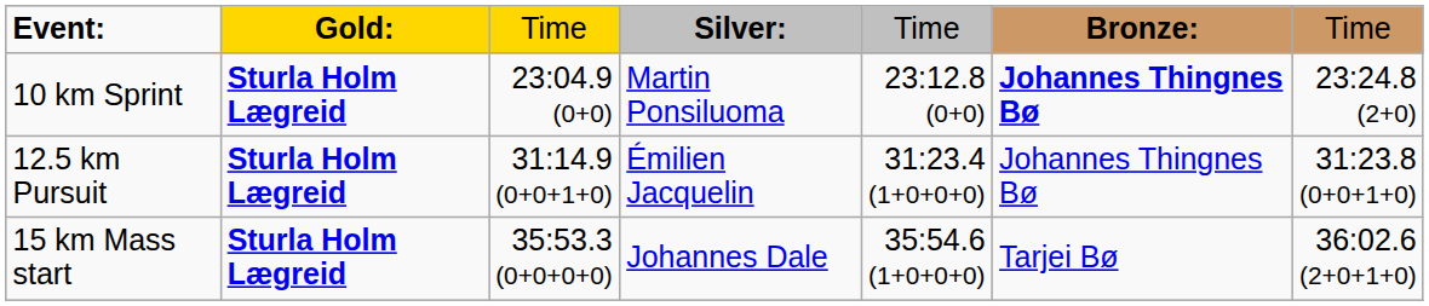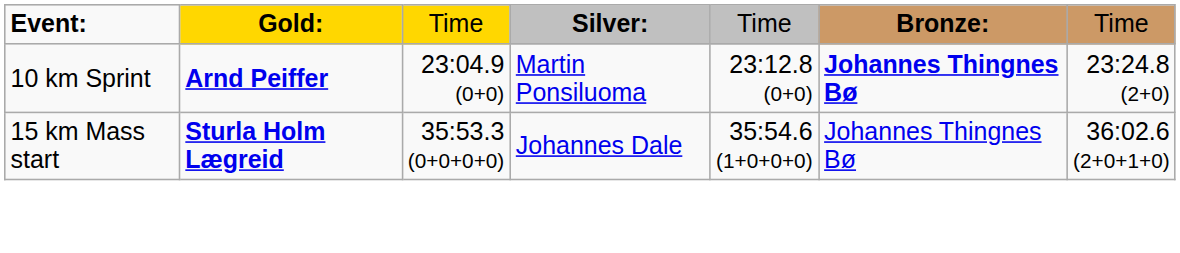10 km Sprint | column 2: Sturla Holm Lægreid -> Arnd Peiffer
- row: 12.5 km Pursuit | Sturla Holm Lægreid | 31:14.9 (0+0+1+0) | Émilien Jacquelin | 31:23.4 (1+0+0+0) | Johannes Thingnes Bø | 31:23.8 (0+0+1+0)
15 km Mass start | column 6: Tarjei Bø -> Johannes Thingnes Bø
